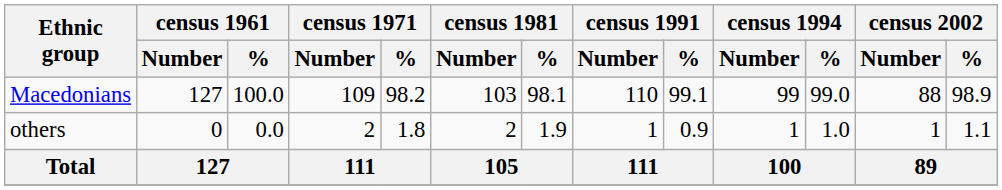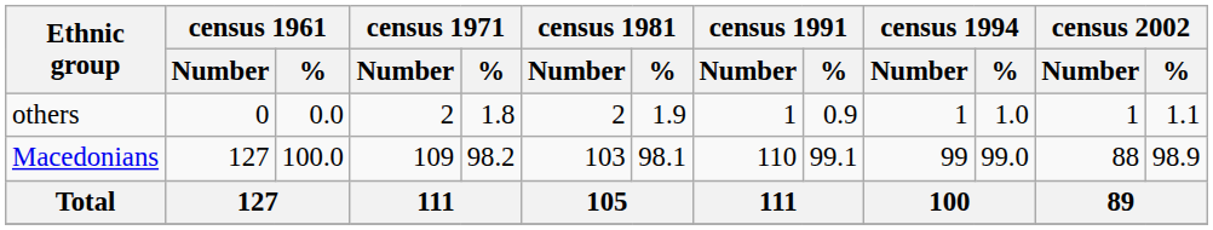rows swapped: Macedonians <-> others
